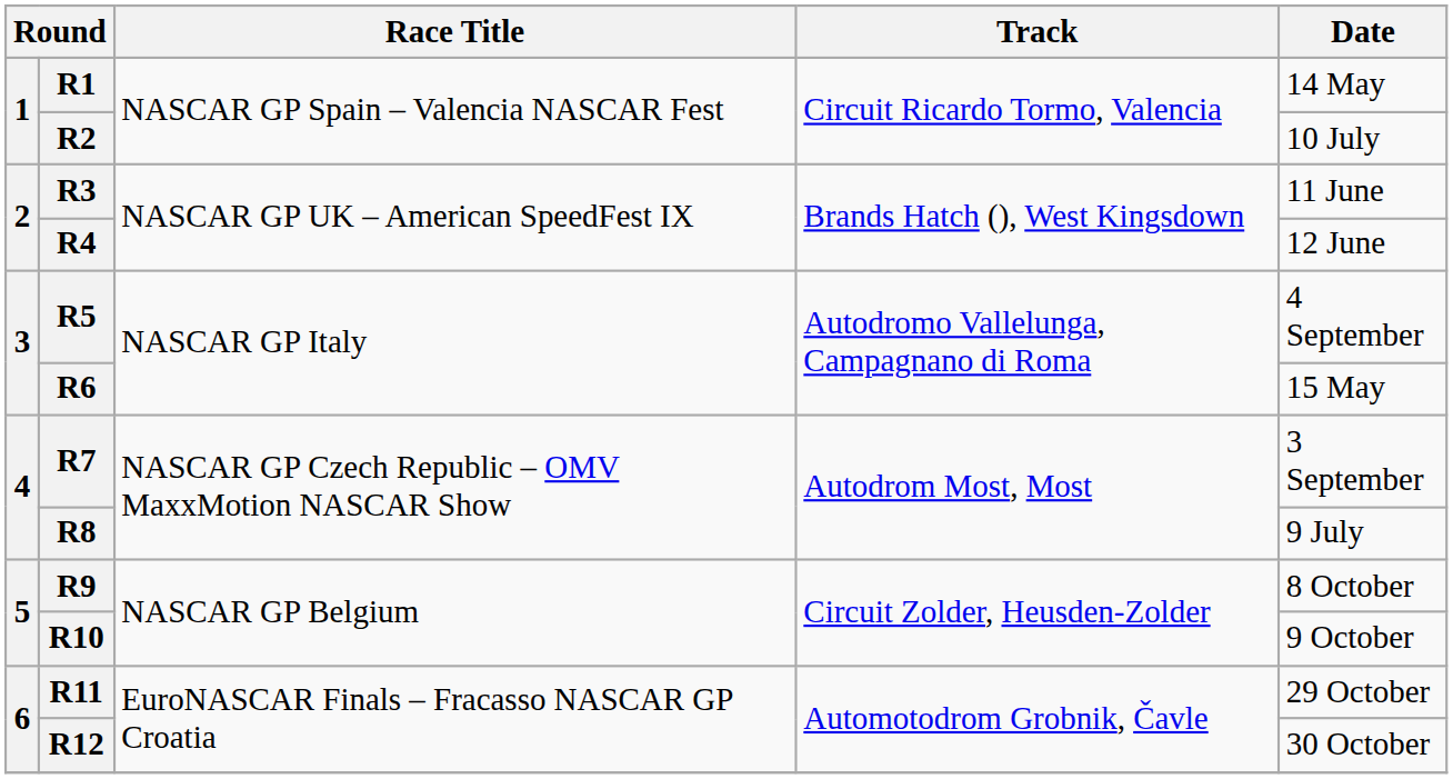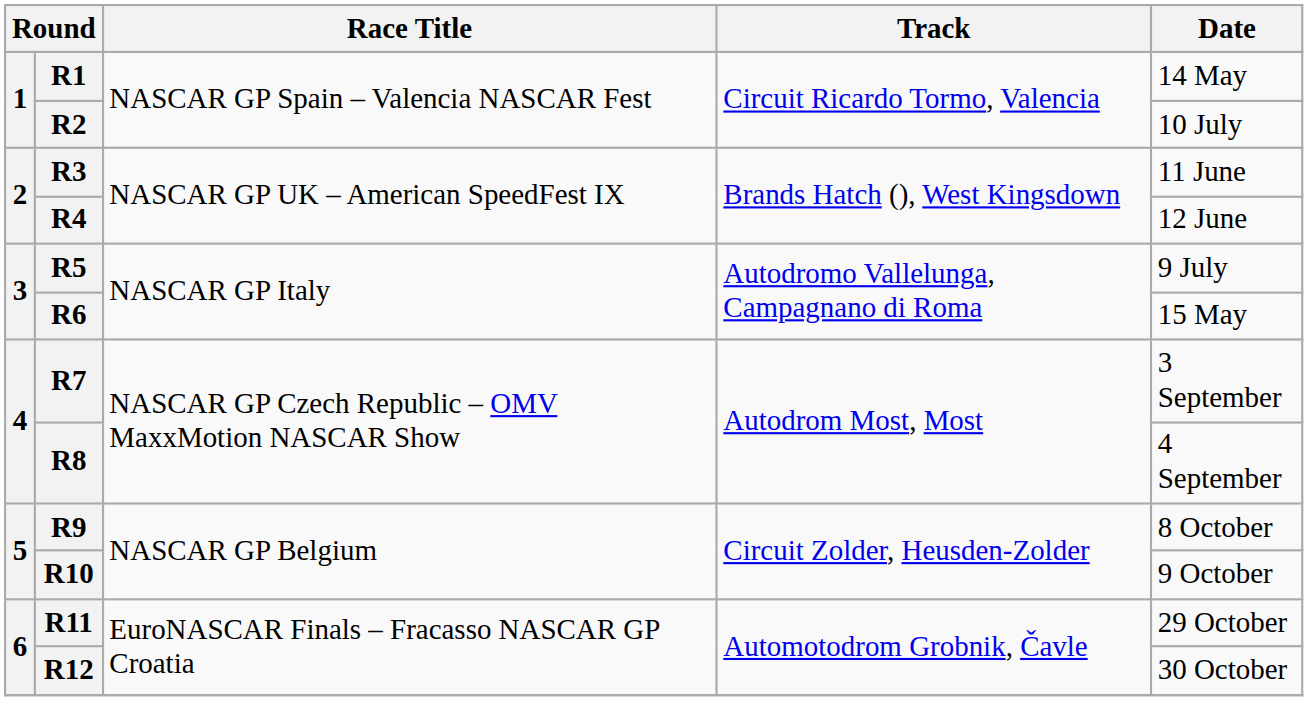R5 | Date: 4 September -> 9 July
R8 | Date: 9 July -> 4 September
